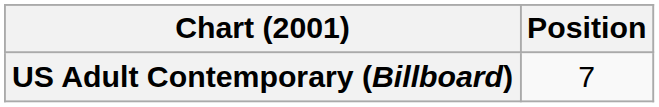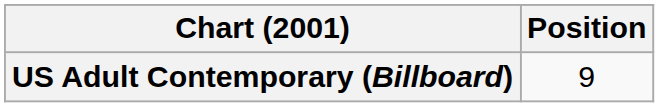US Adult Contemporary (Billboard) | Position: 7 -> 9
